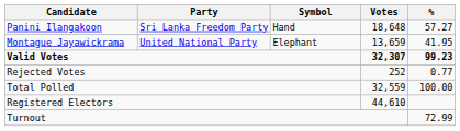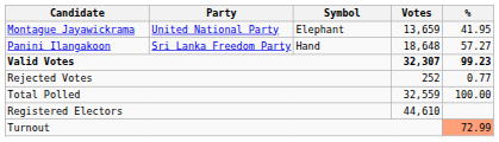rows swapped: Panini Ilangakoon <-> Montague Jayawickrama
Turnout | %: no background -> lightsalmon background
